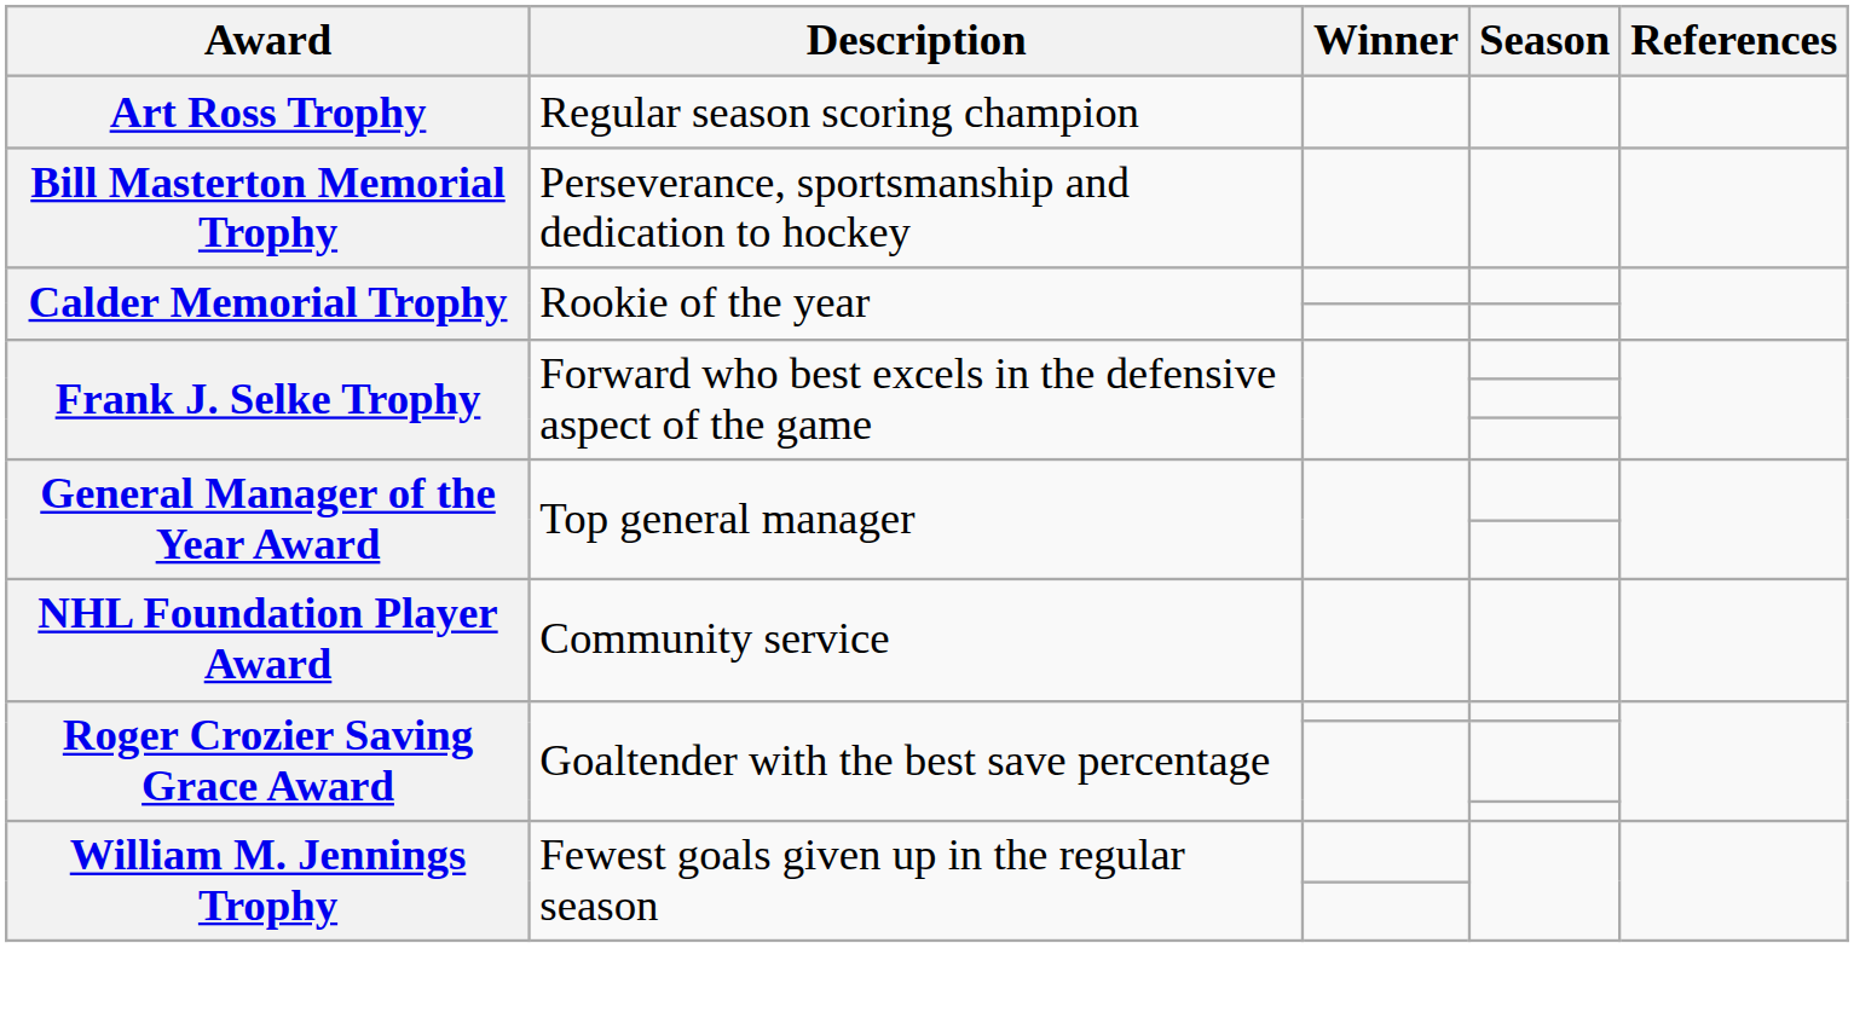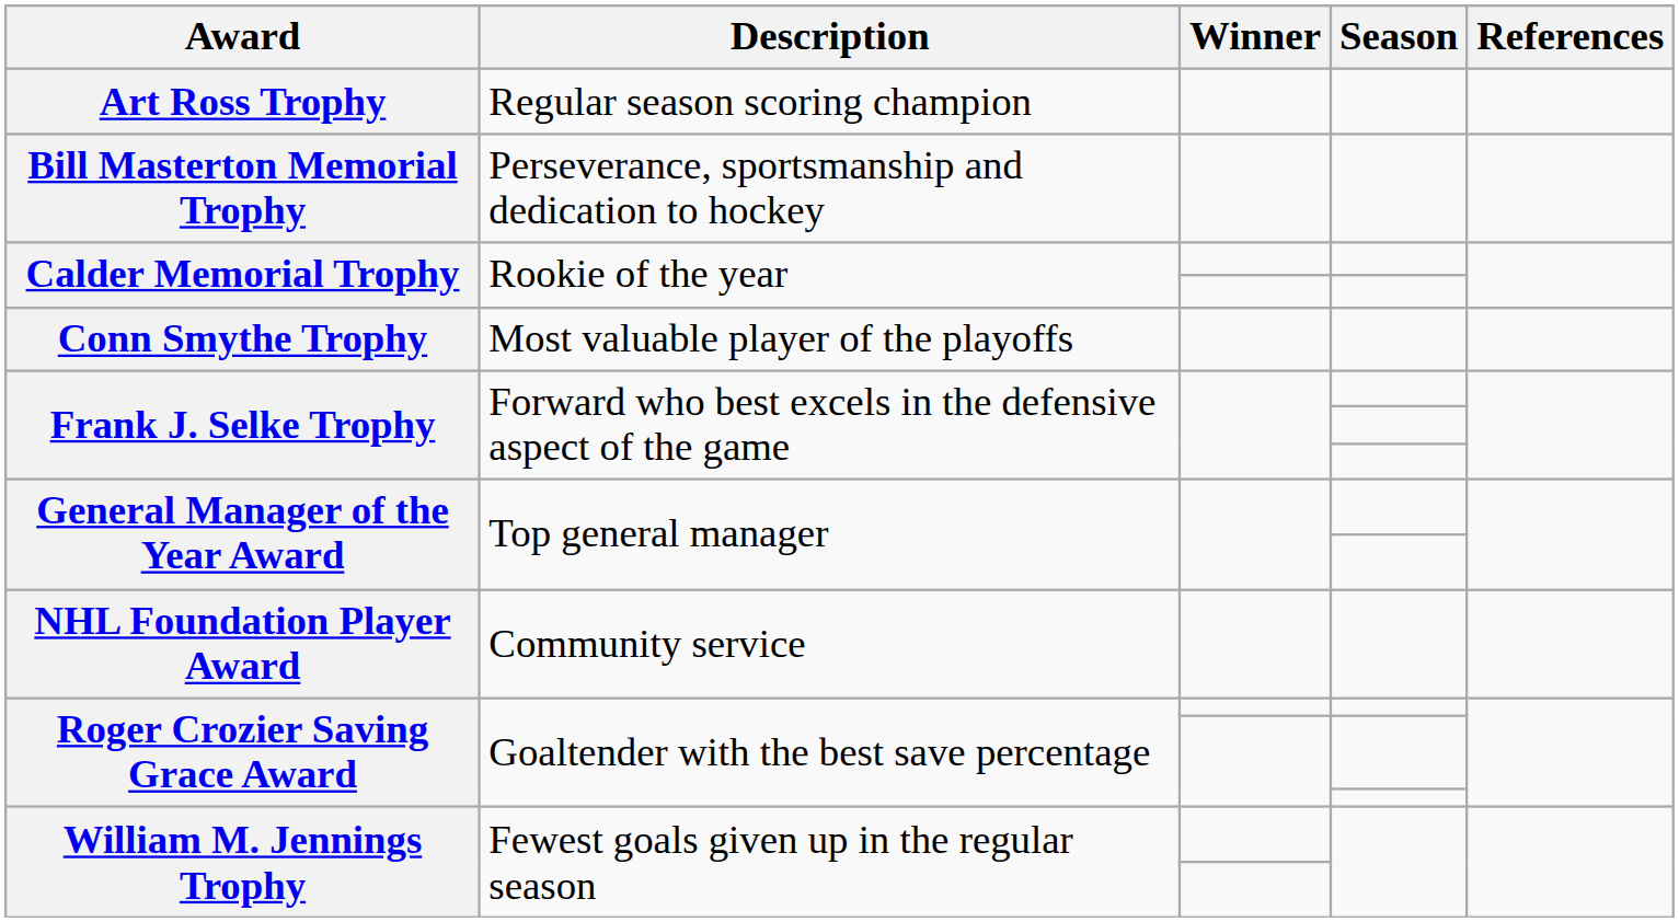+ row: Conn Smythe Trophy | Most valuable player of the playoffs
